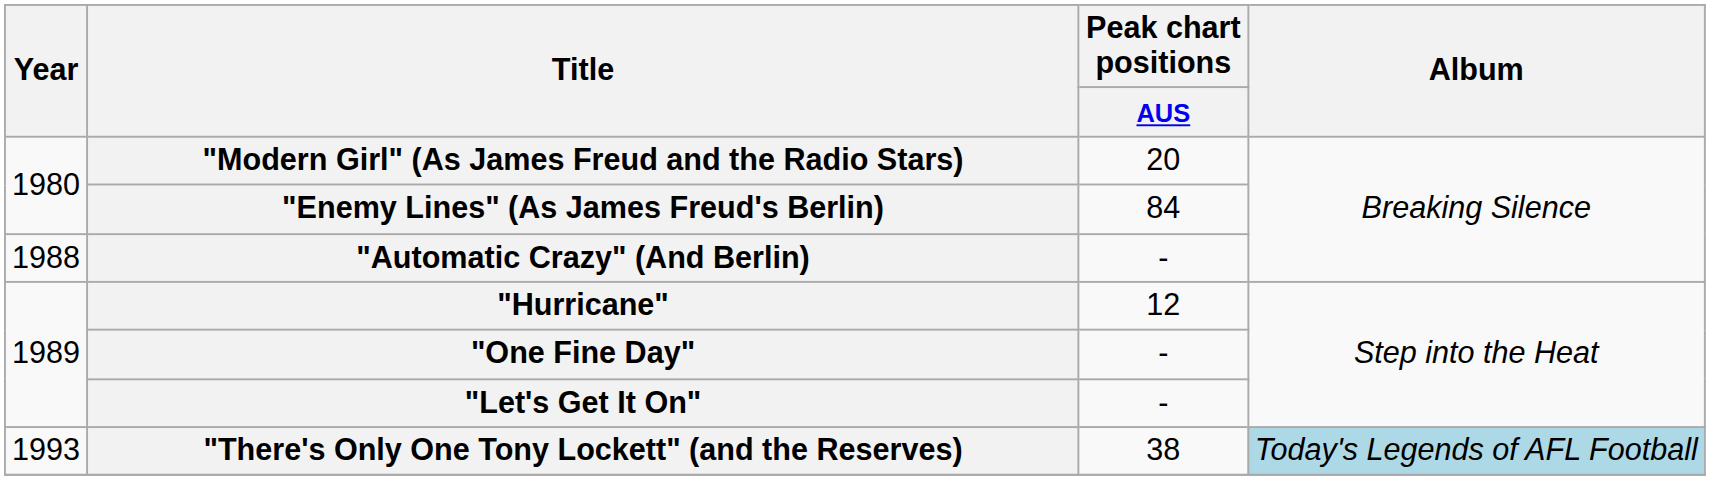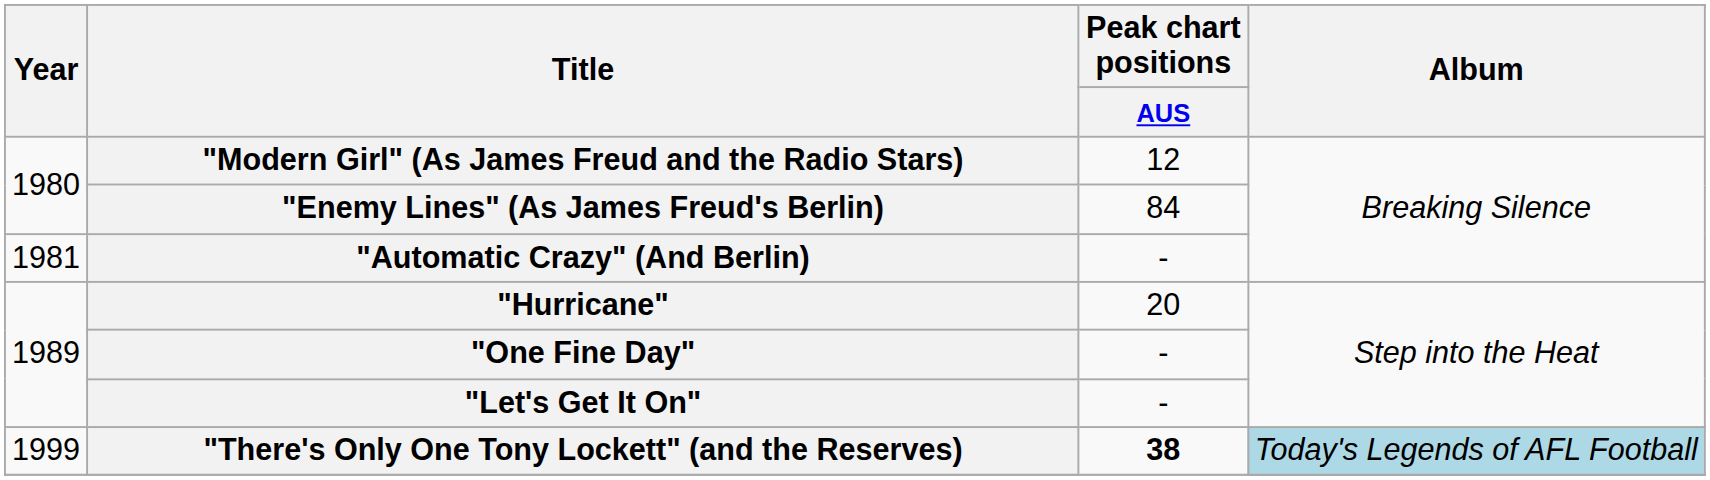"Modern Girl" (As James Freud and the Radio Stars) | Peak chart positions / AUS: 20 -> 12
"Automatic Crazy" (And Berlin) | Year: 1988 -> 1981
"Hurricane" | Peak chart positions / AUS: 12 -> 20
"There's Only One Tony Lockett" (and the Reserves) | Year: 1993 -> 1999
"There's Only One Tony Lockett" (and the Reserves) | Peak chart positions / AUS: normal -> bold
